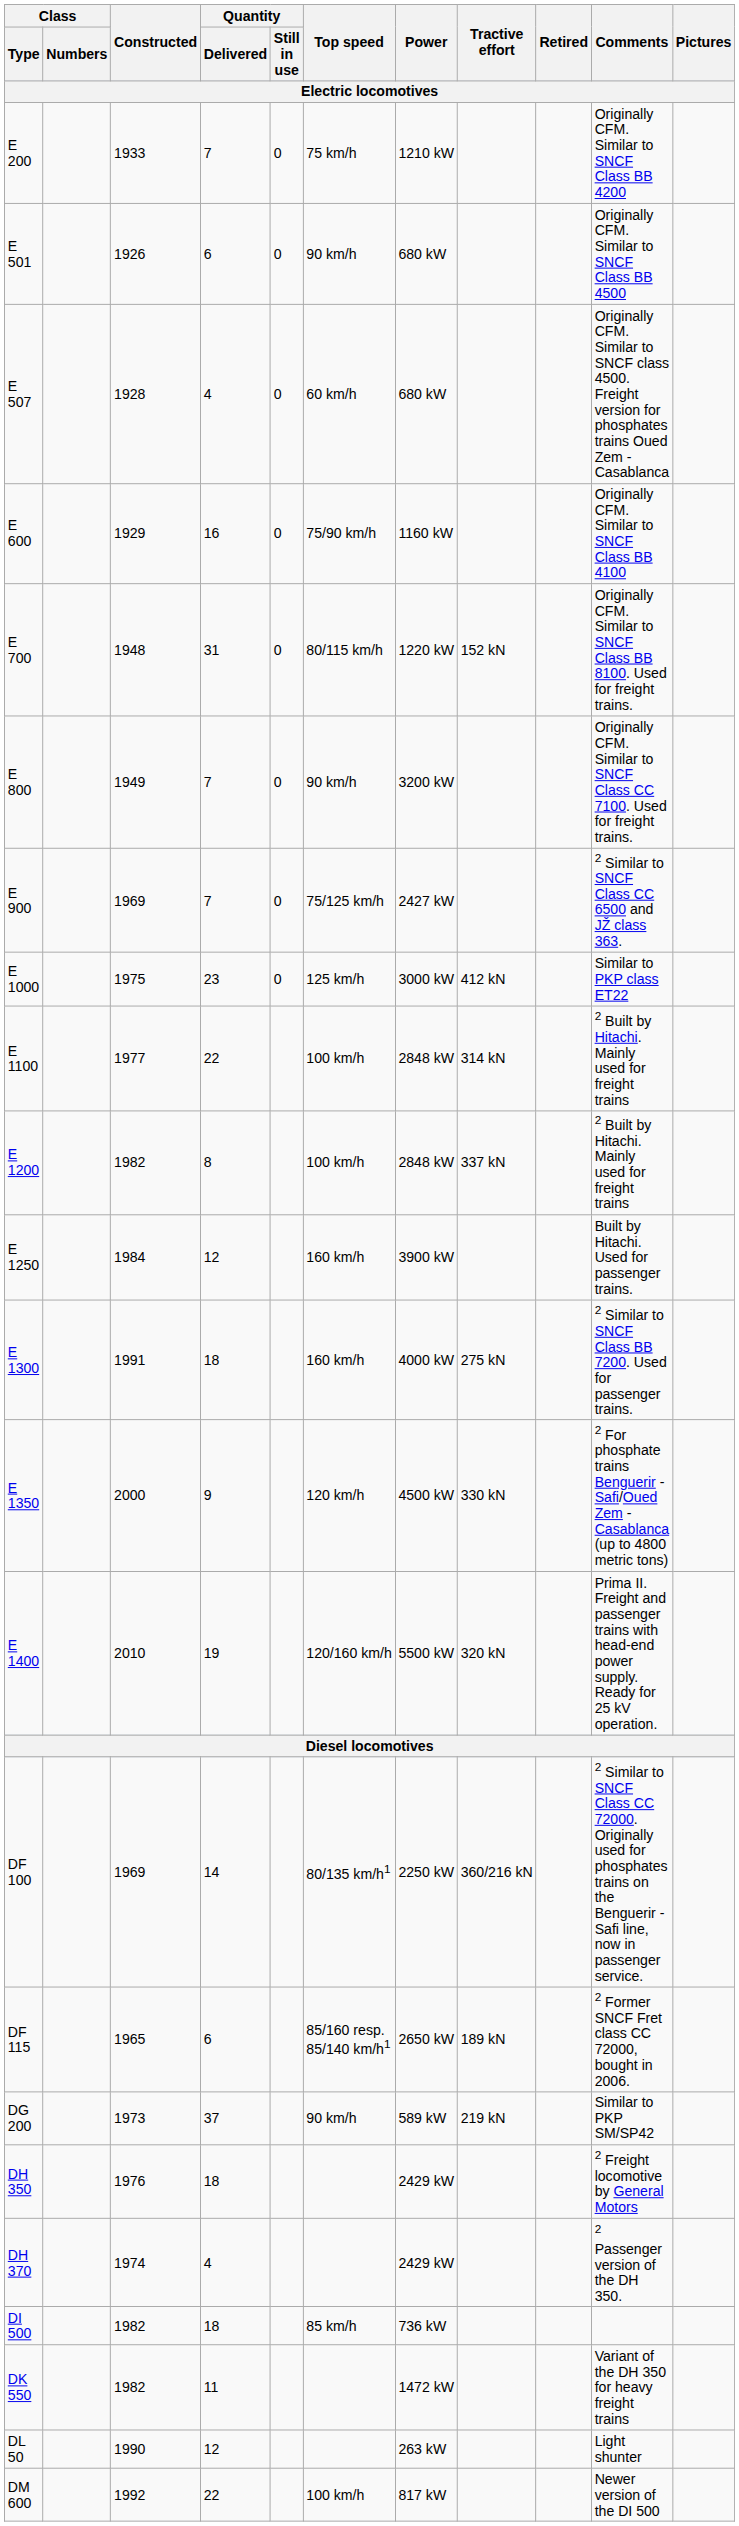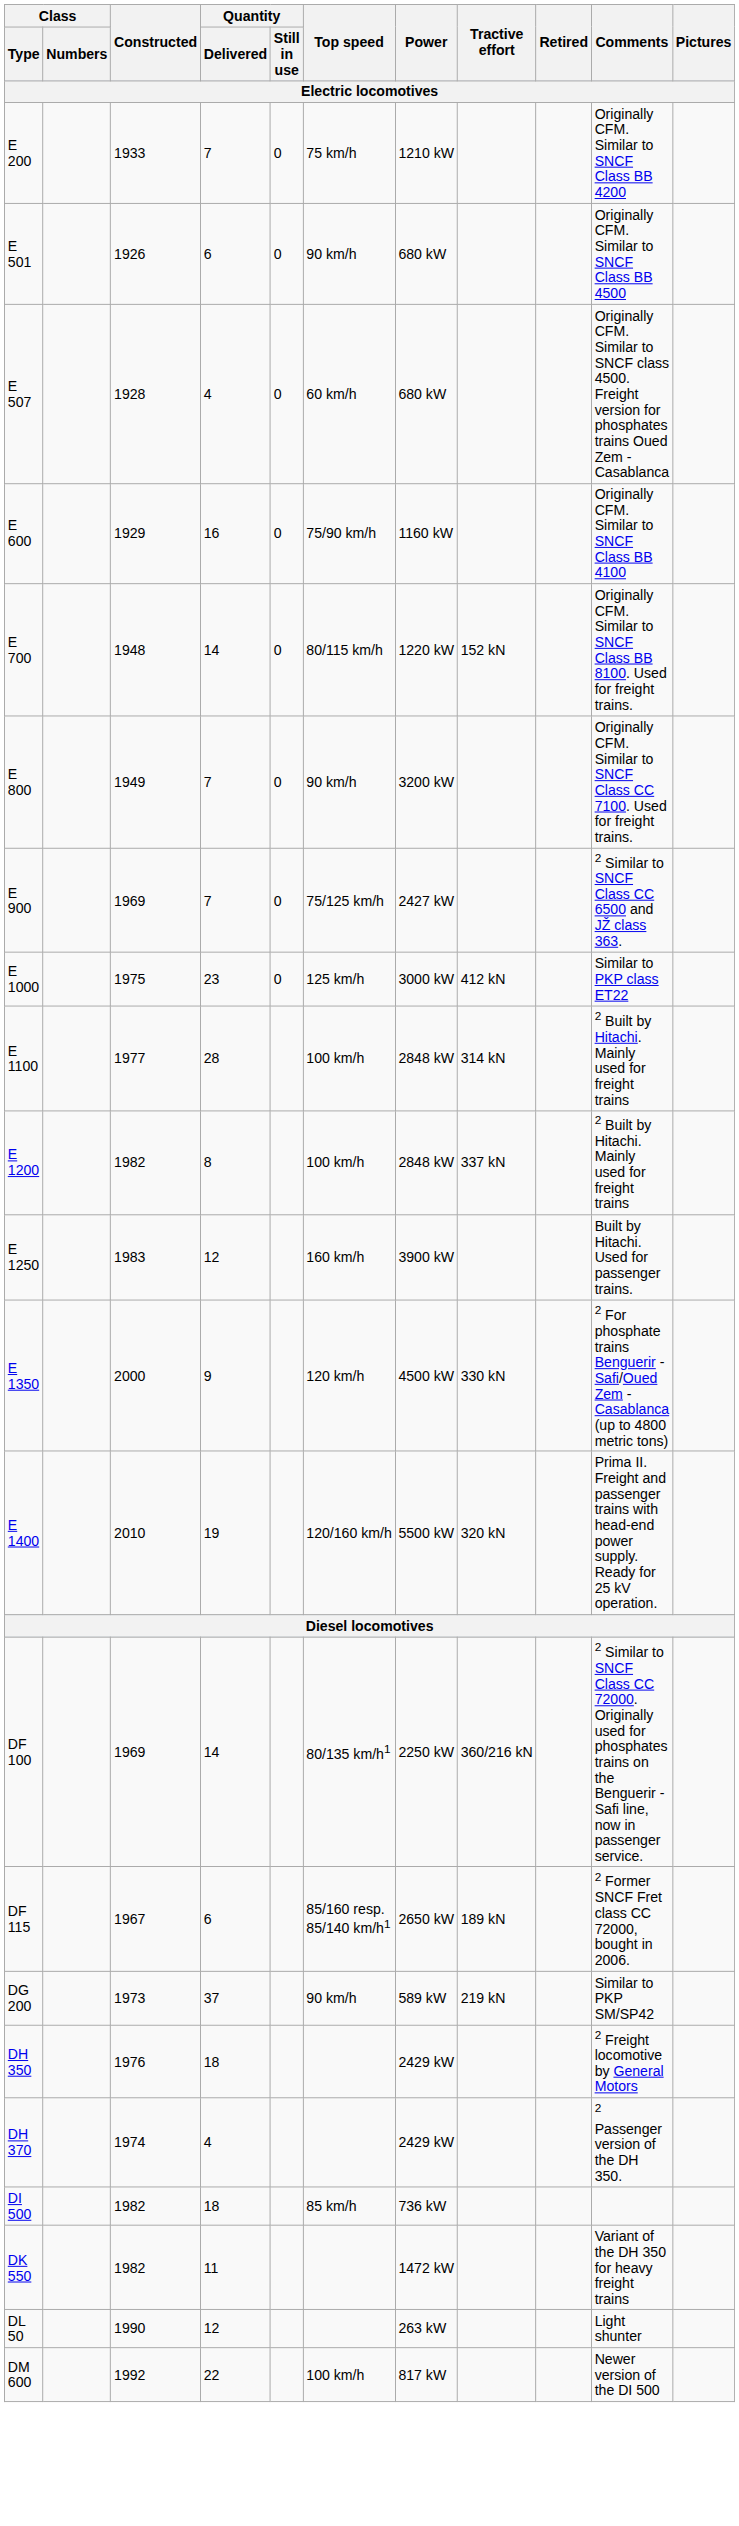E 700 | Quantity / Delivered: 31 -> 14
E 1100 | Quantity / Delivered: 22 -> 28
E 1250 | Constructed: 1984 -> 1983
- row: E 1300 | 1991 | 18 | 160 km/h | 4000 kW | 275 kN | 2 Similar to SNCF Class BB 7200. Used for passenger trains.
DF 115 | Constructed: 1965 -> 1967
